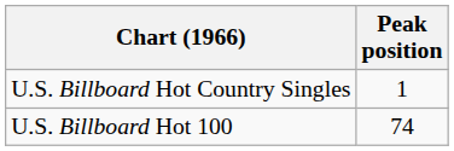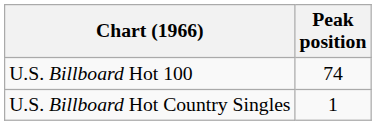rows swapped: U.S. Billboard Hot Country Singles <-> U.S. Billboard Hot 100
